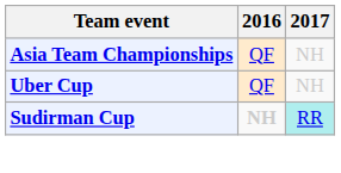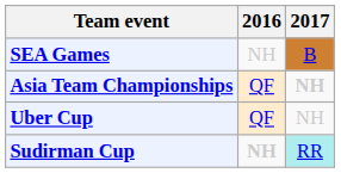+ row: SEA Games | NH | B
Asia Team Championships | 2017: normal -> bold
